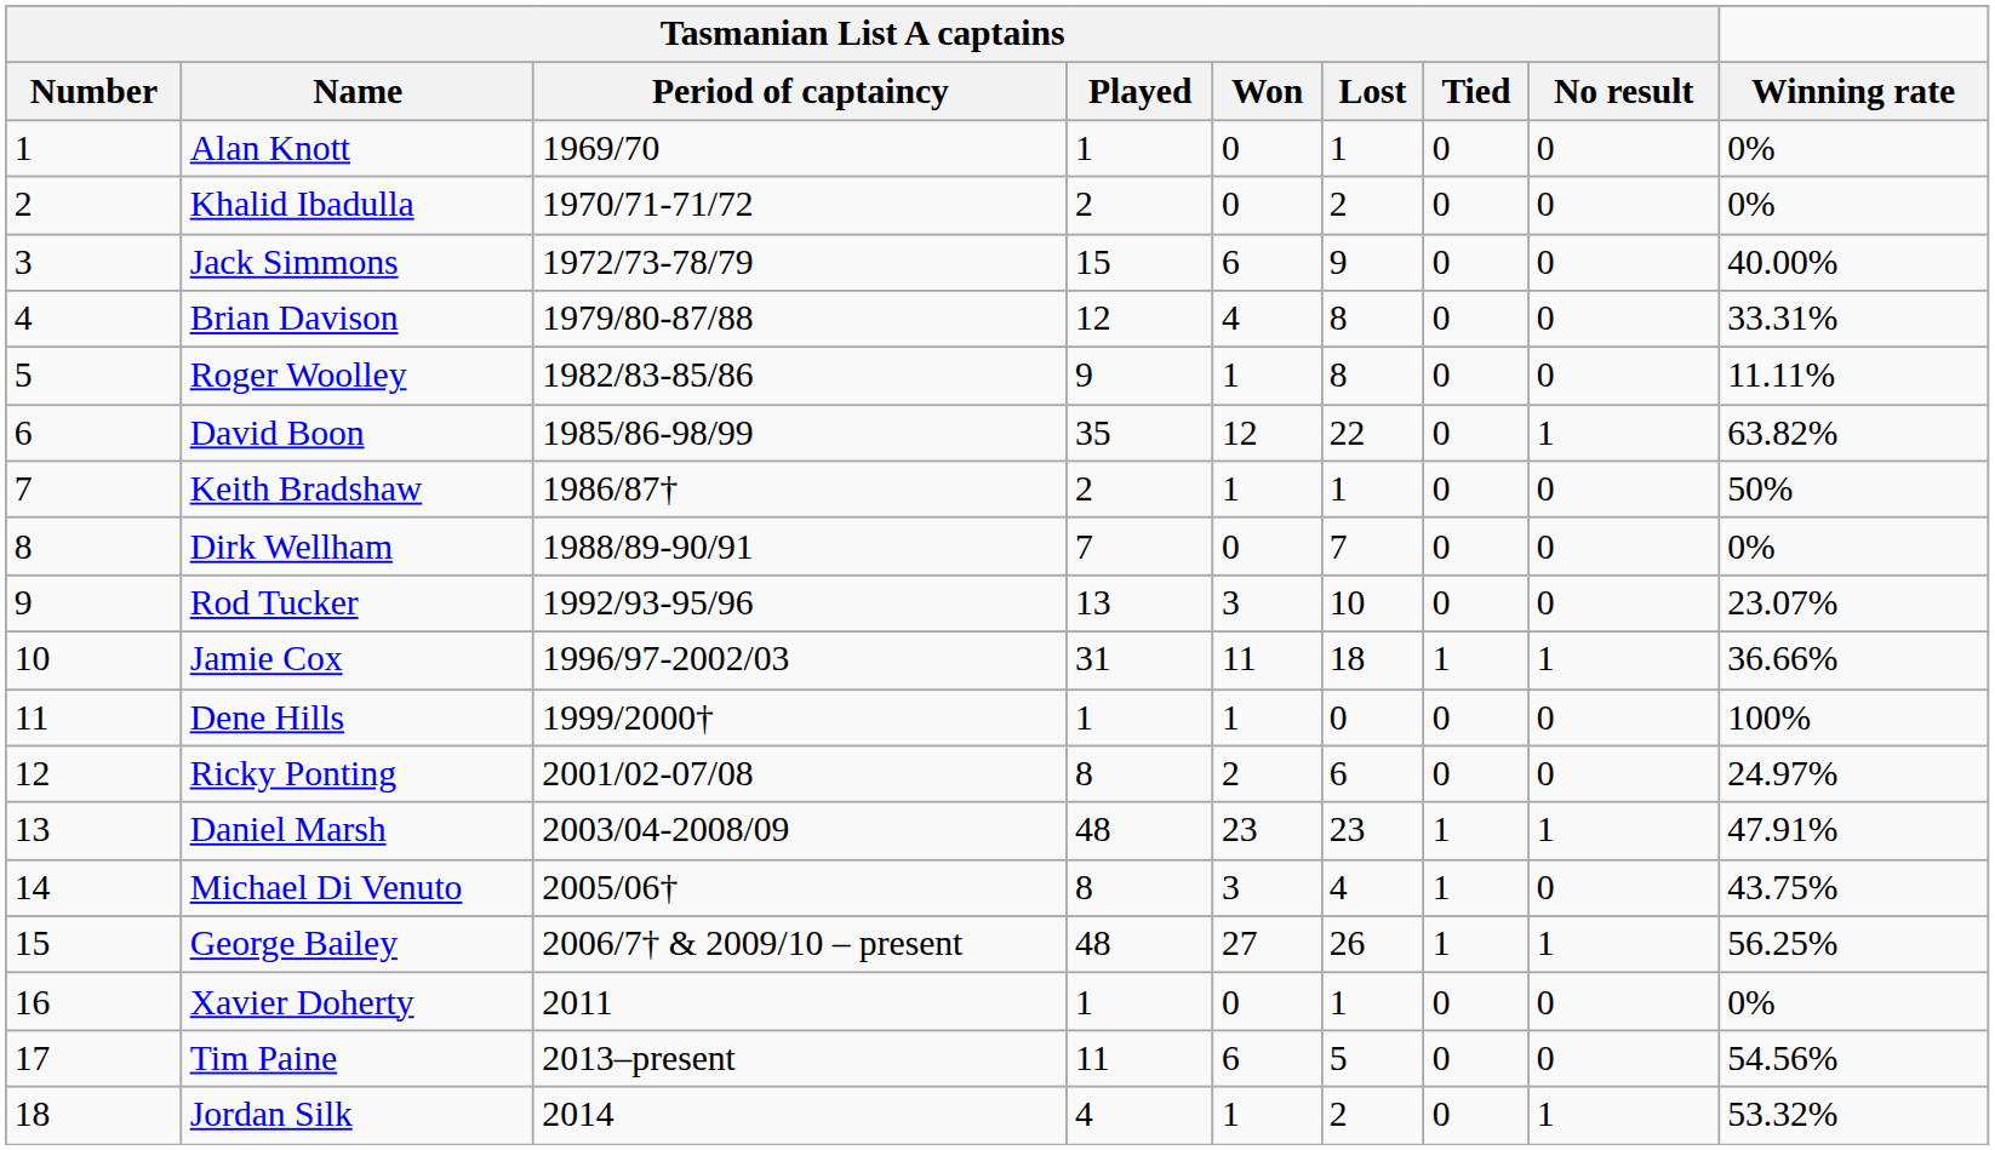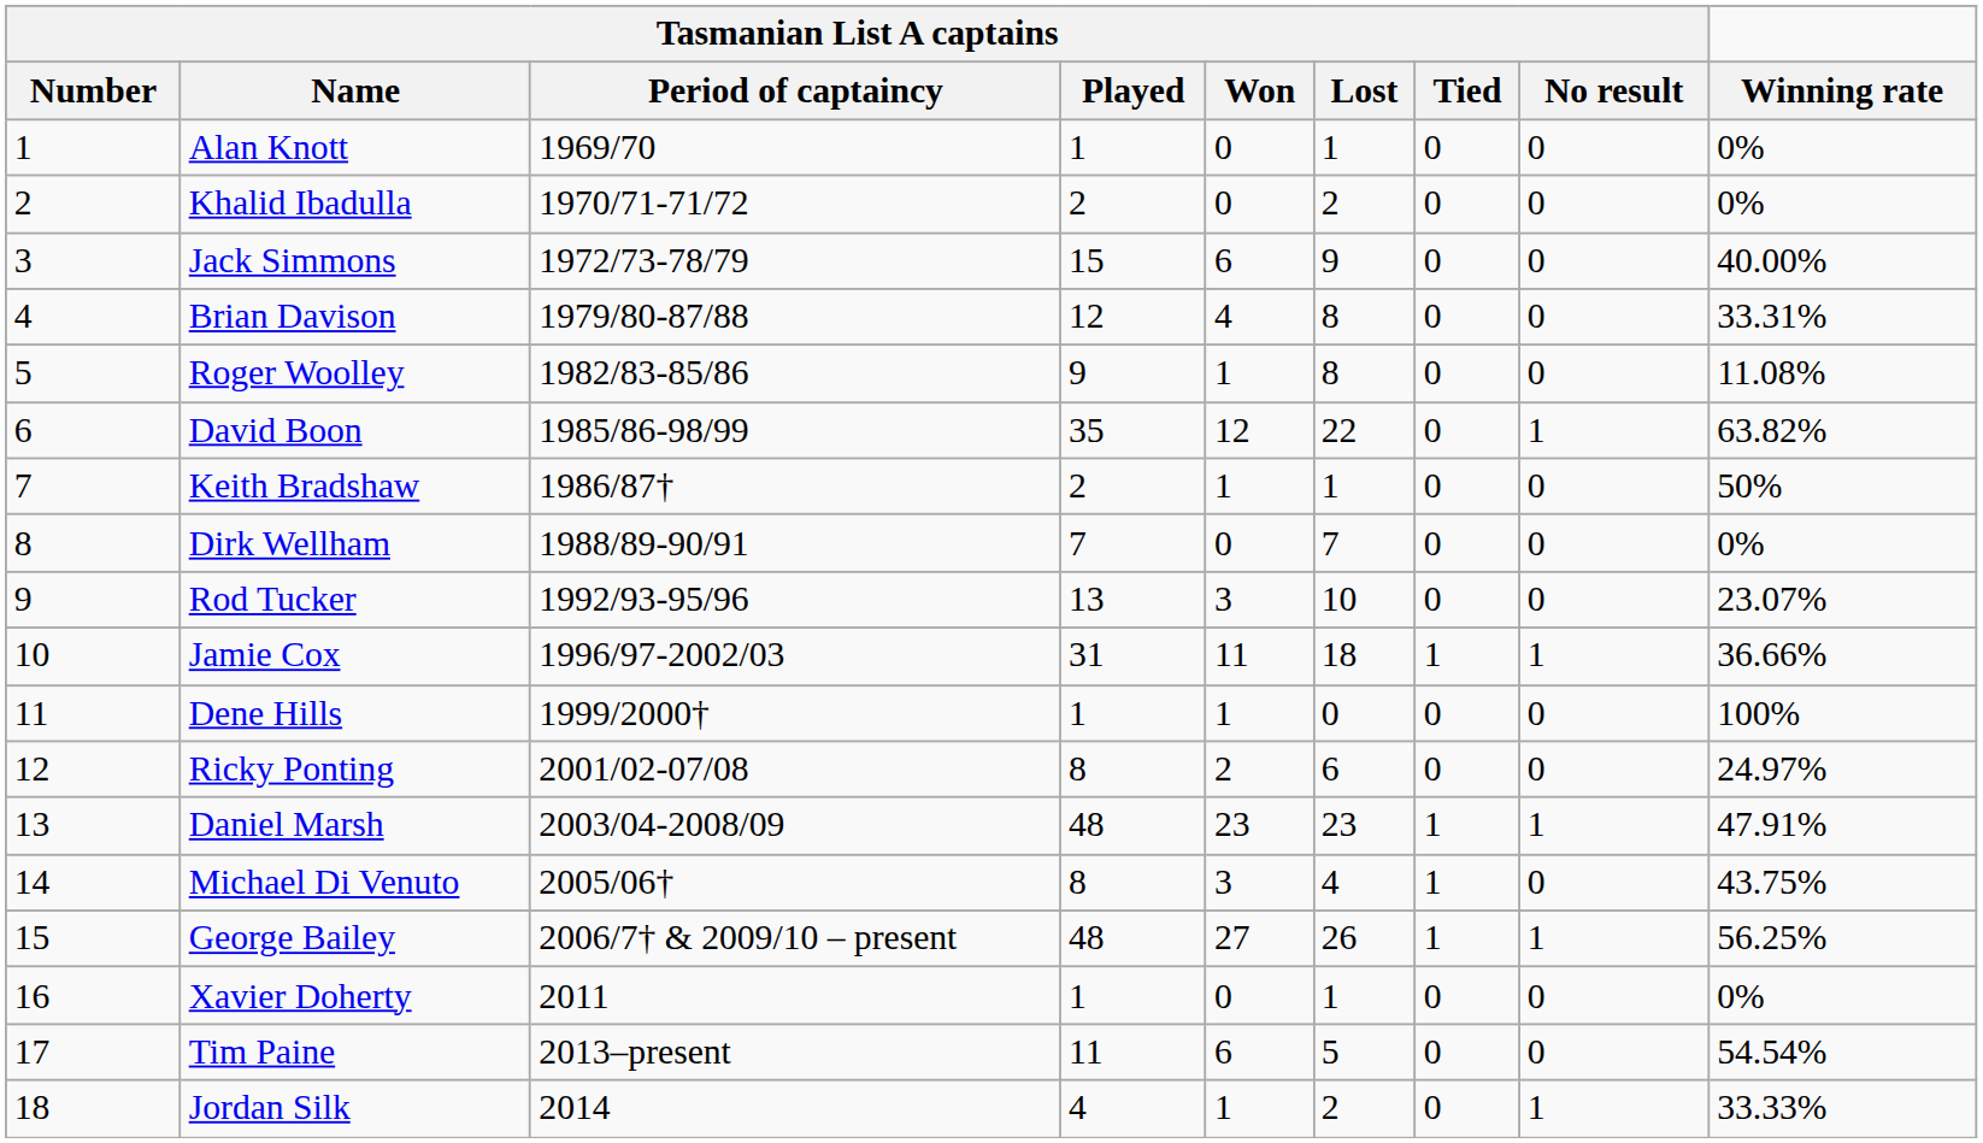Roger Woolley | Winning rate: 11.11% -> 11.08%
Tim Paine | Winning rate: 54.56% -> 54.54%
Jordan Silk | Winning rate: 53.32% -> 33.33%
